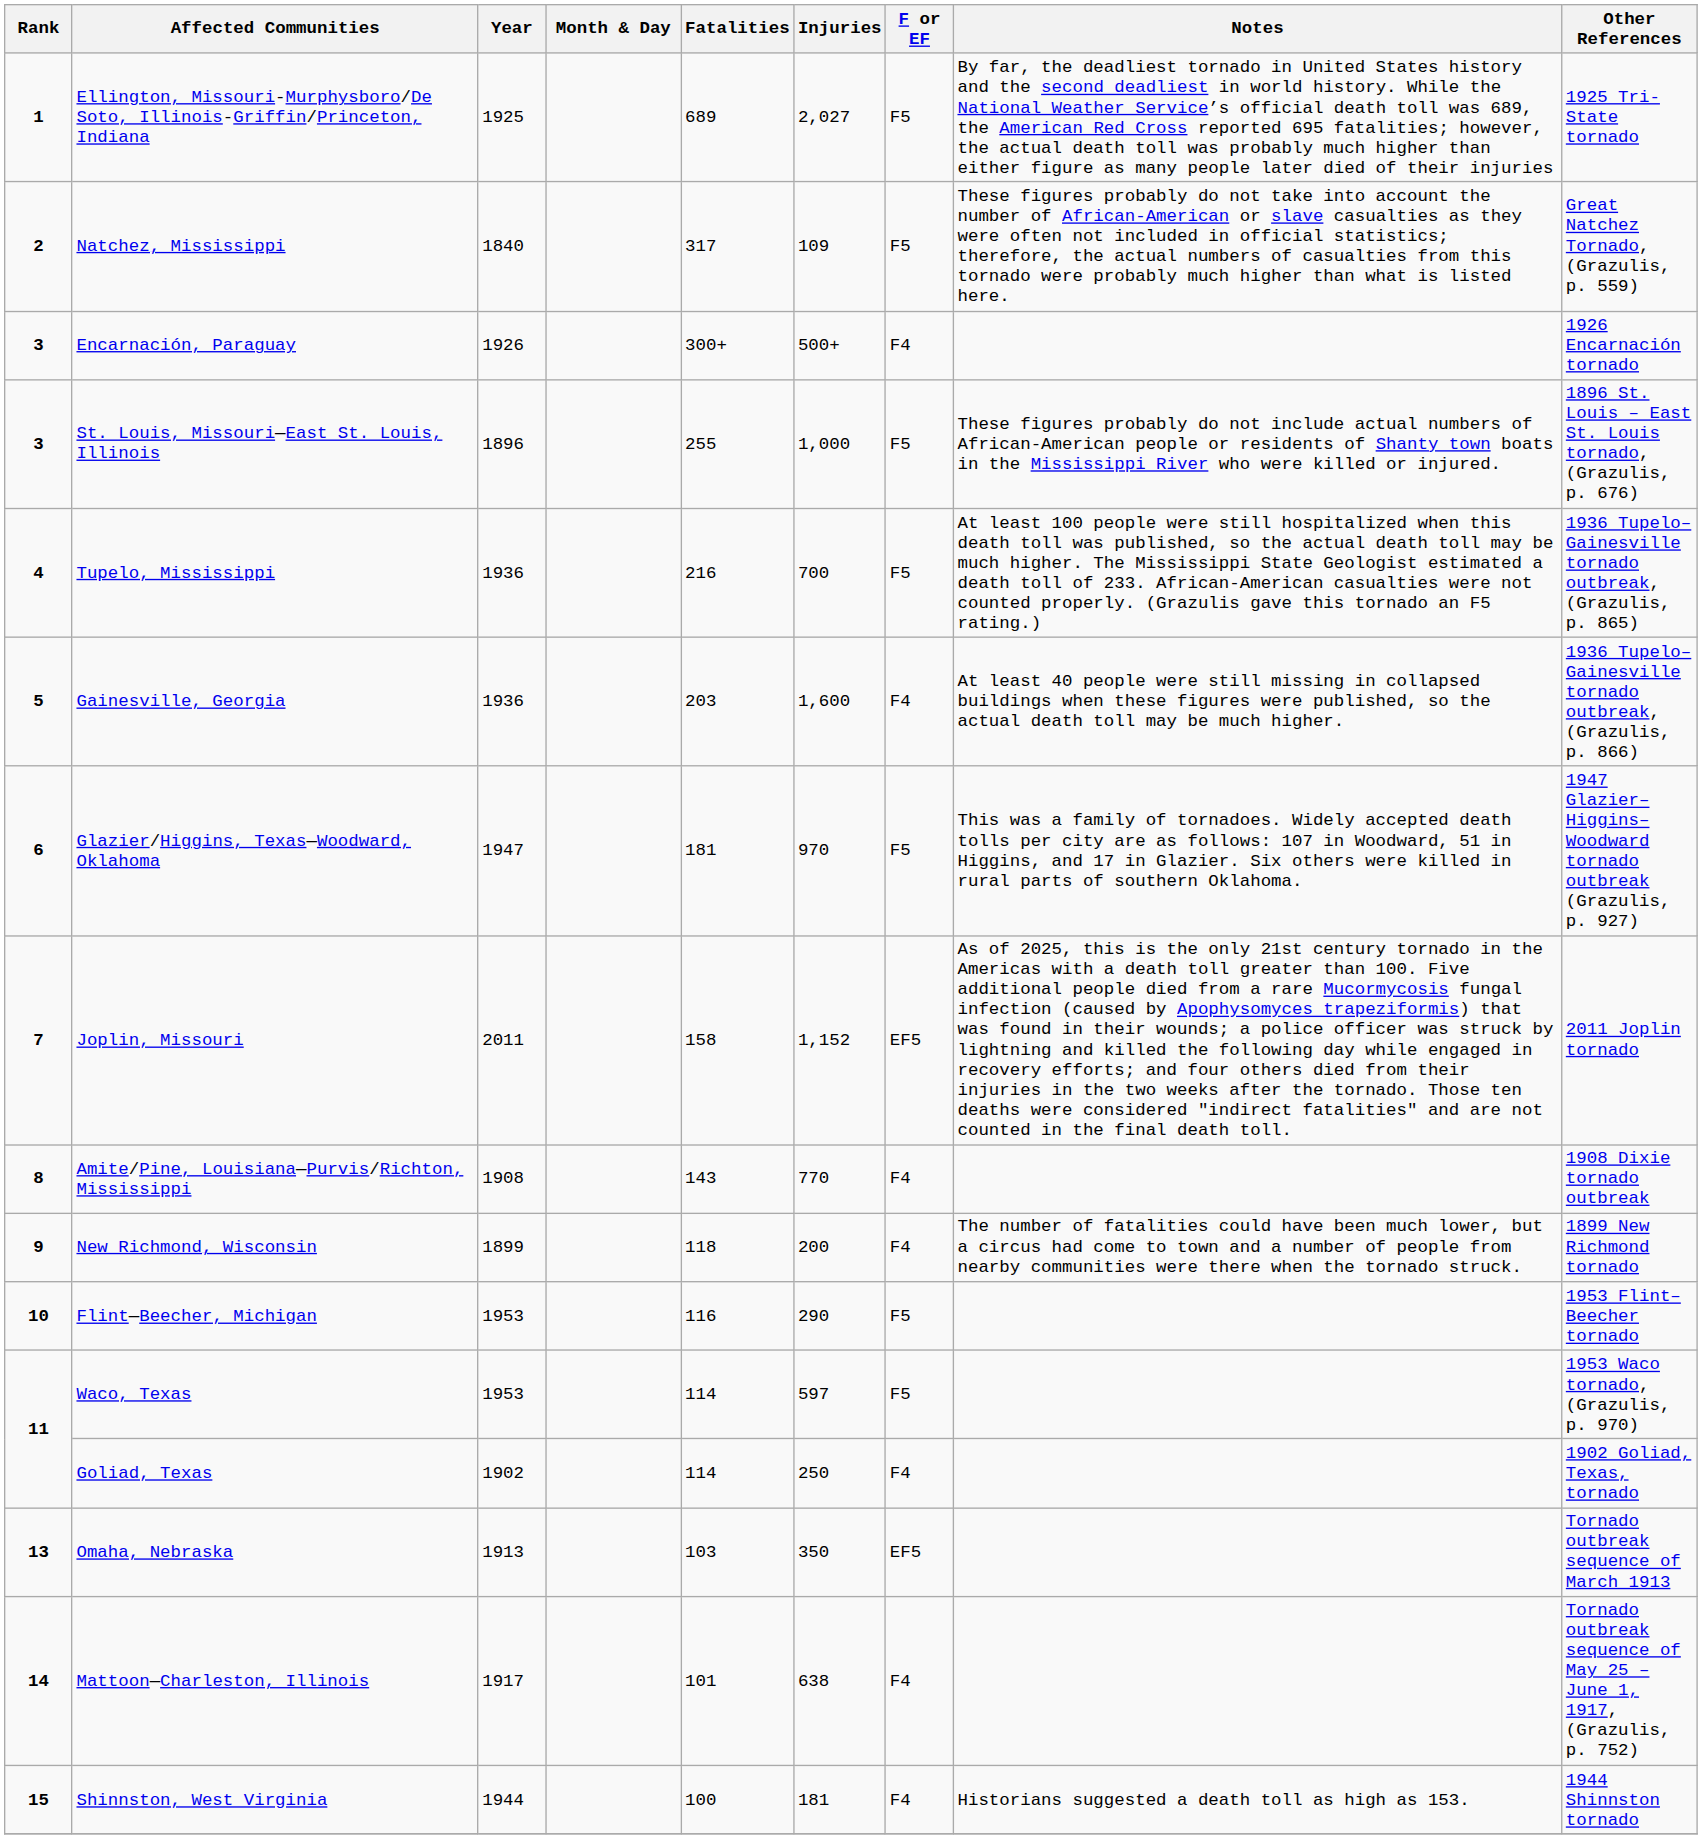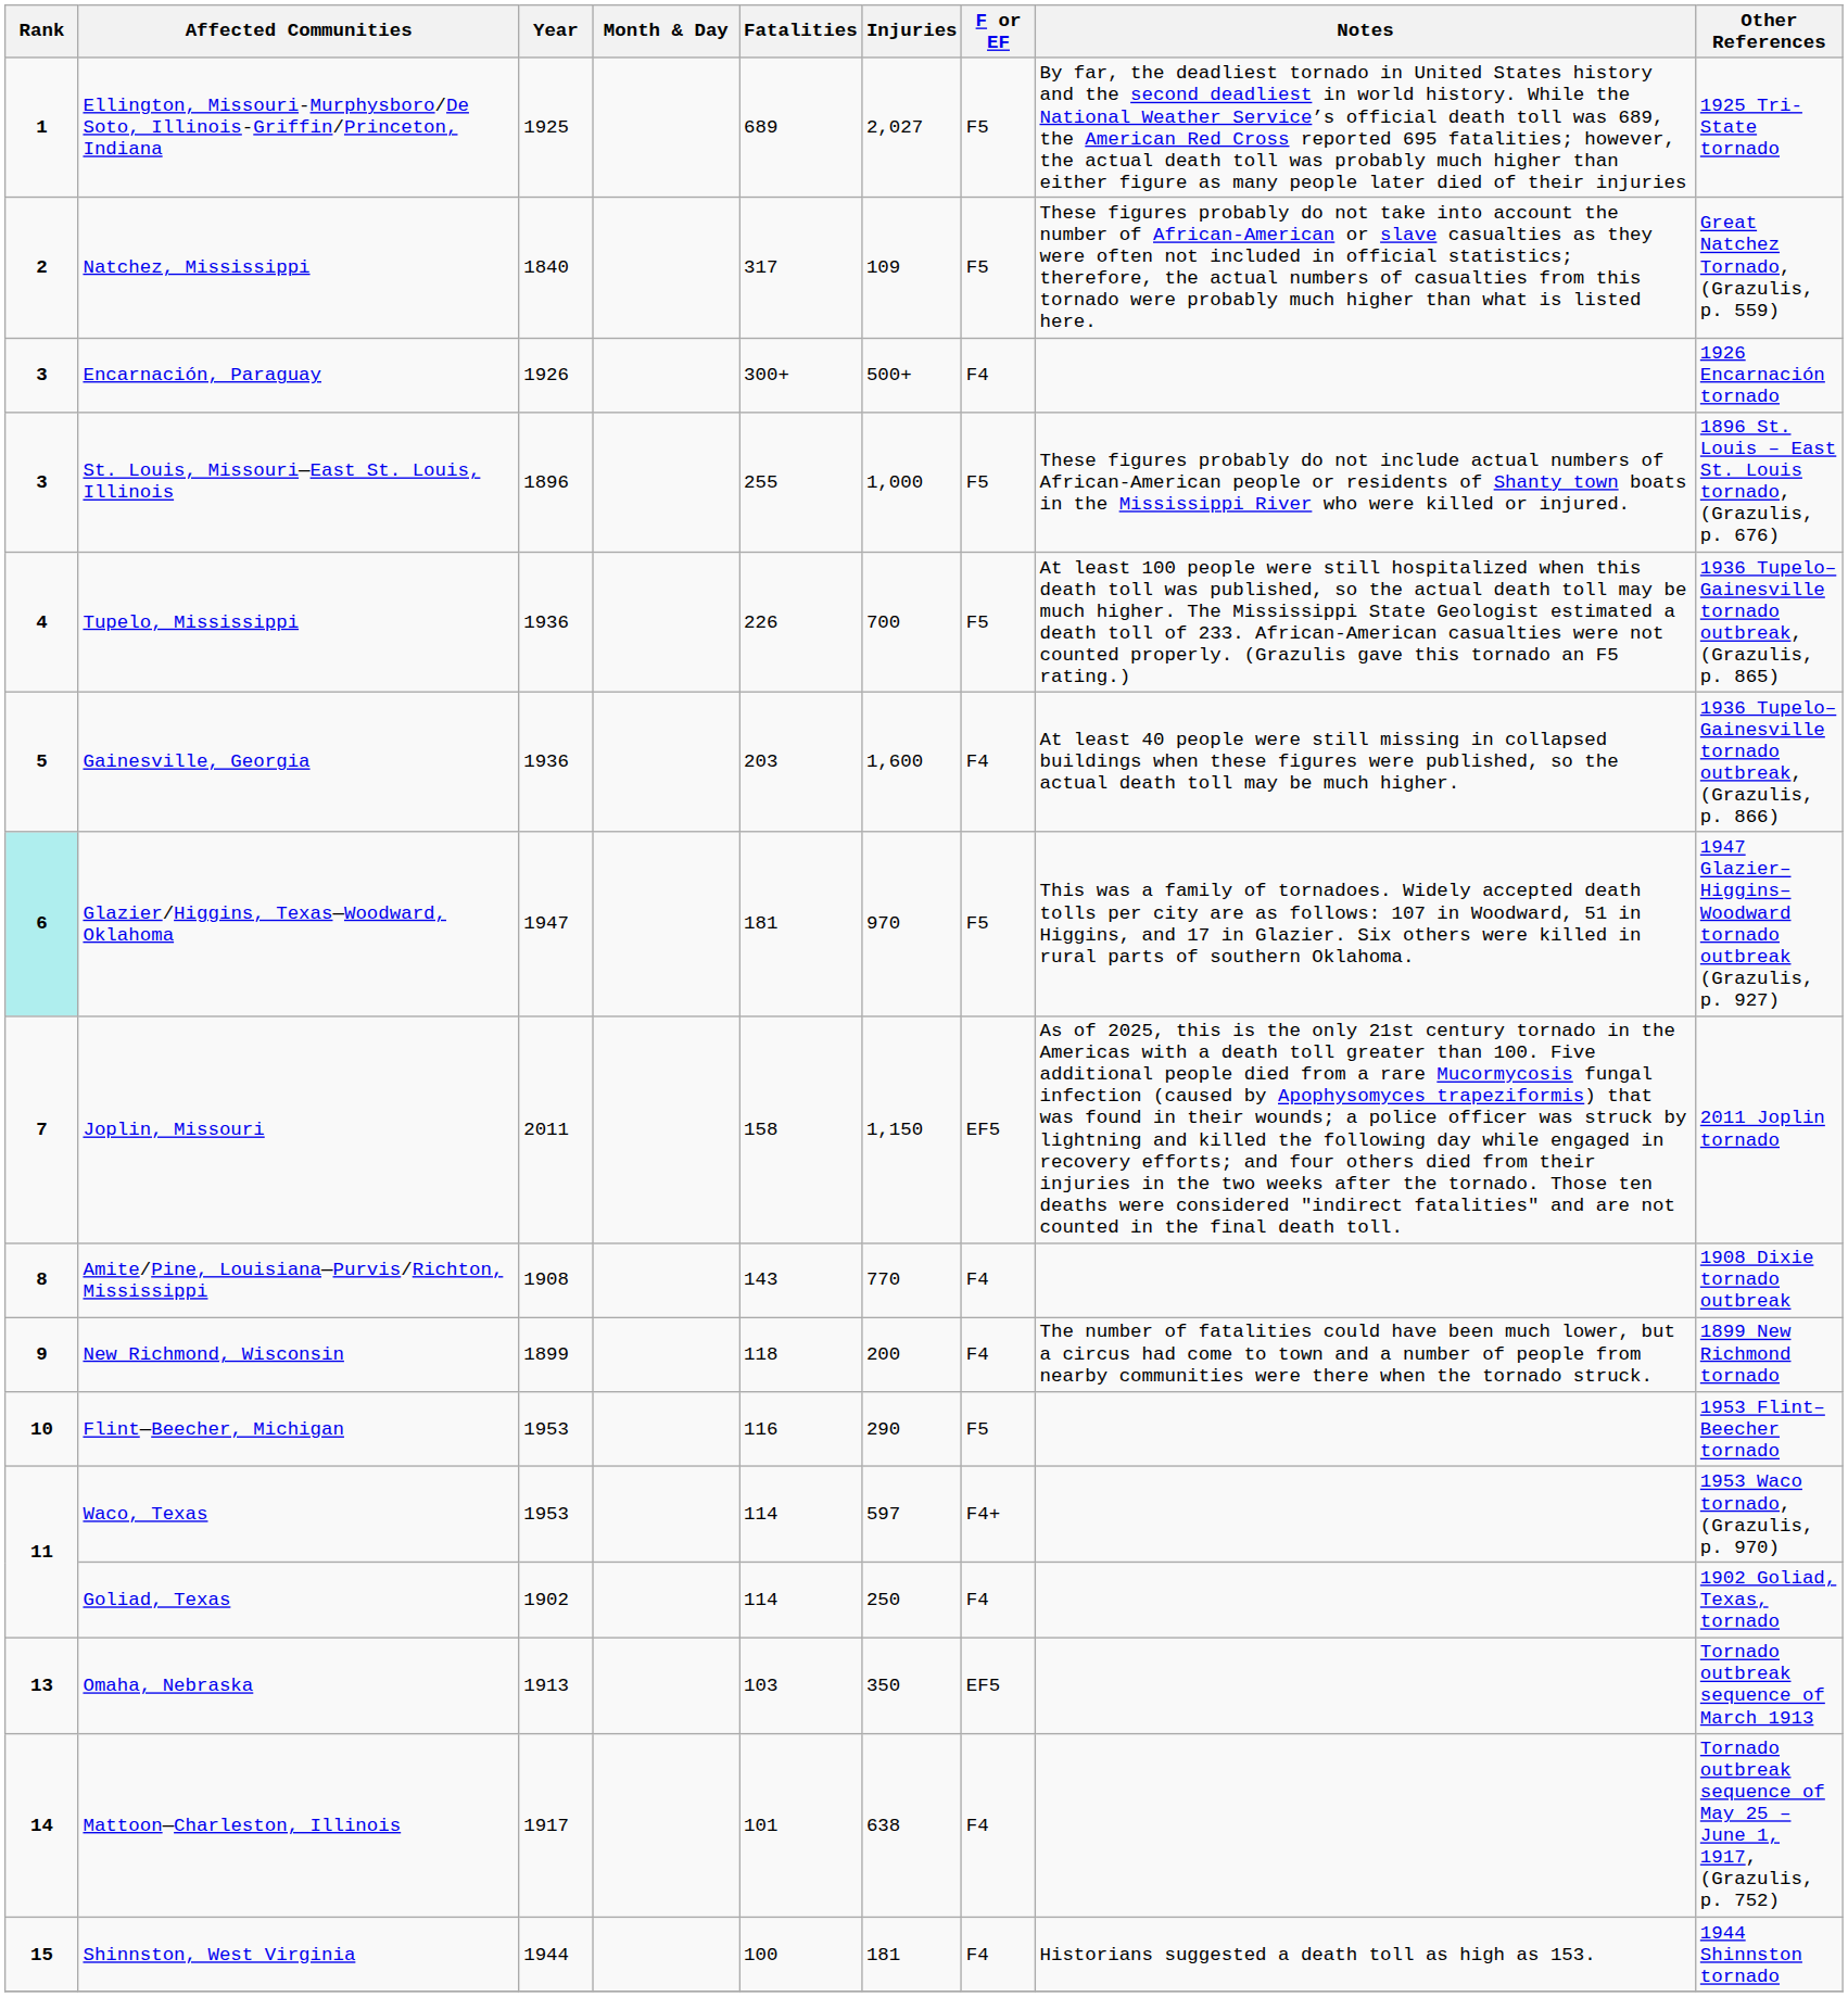Tupelo, Mississippi | Fatalities: 216 -> 226
Glazier/Higgins, Texas—Woodward, Oklahoma | Rank: no background -> paleturquoise background
Joplin, Missouri | Injuries: 1,152 -> 1,150
Waco, Texas | F or EF: F5 -> F4+
